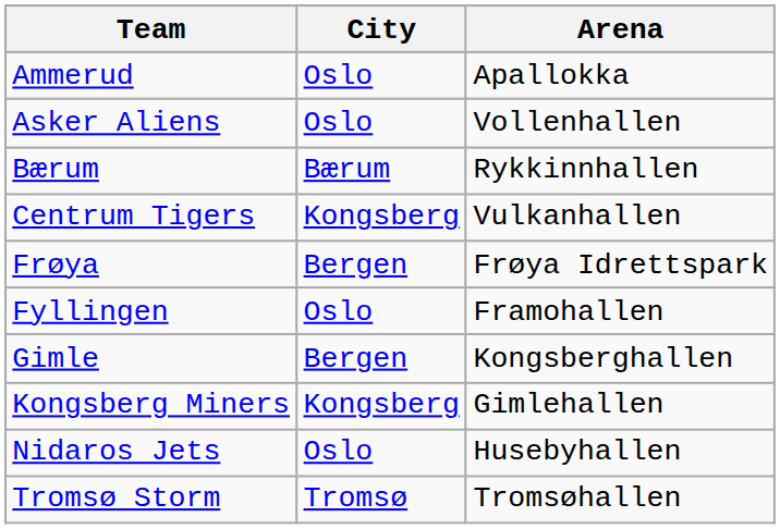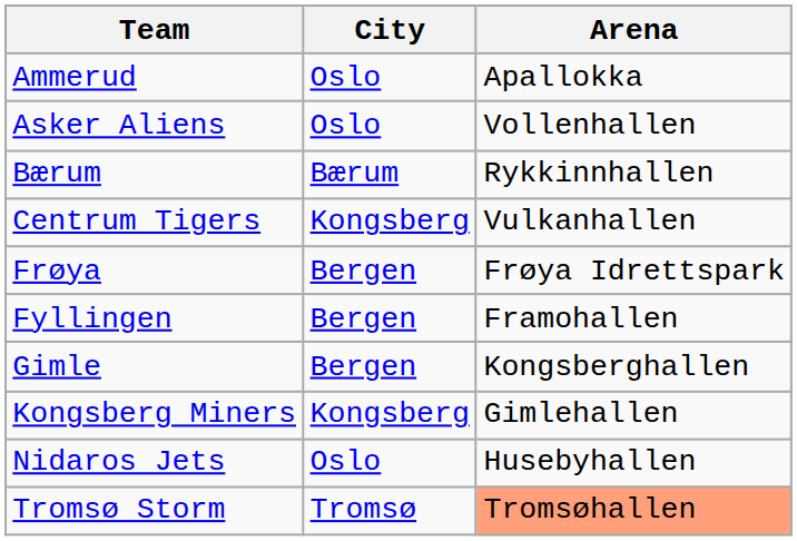Fyllingen | City: Oslo -> Bergen
Tromsø Storm | Arena: no background -> lightsalmon background
